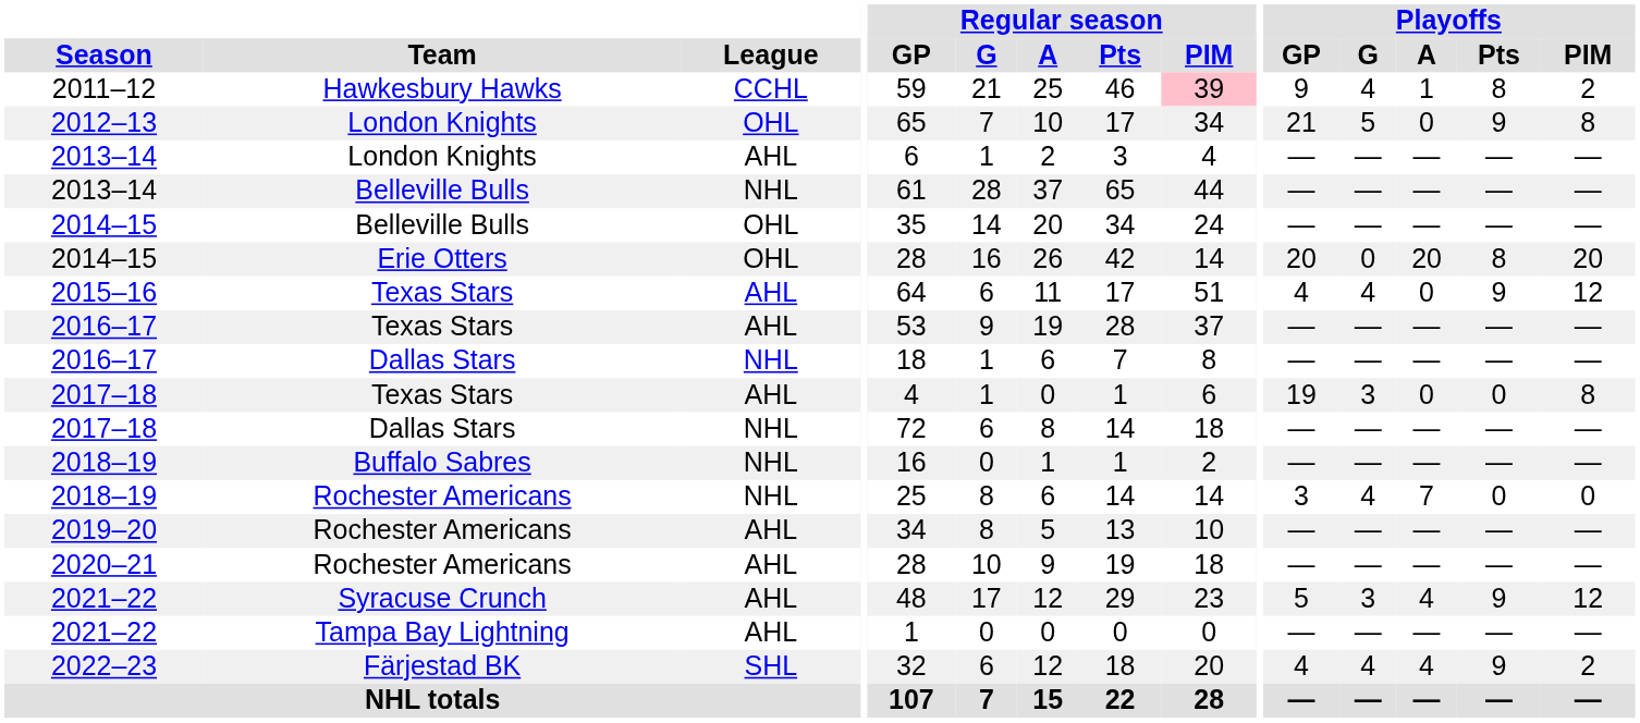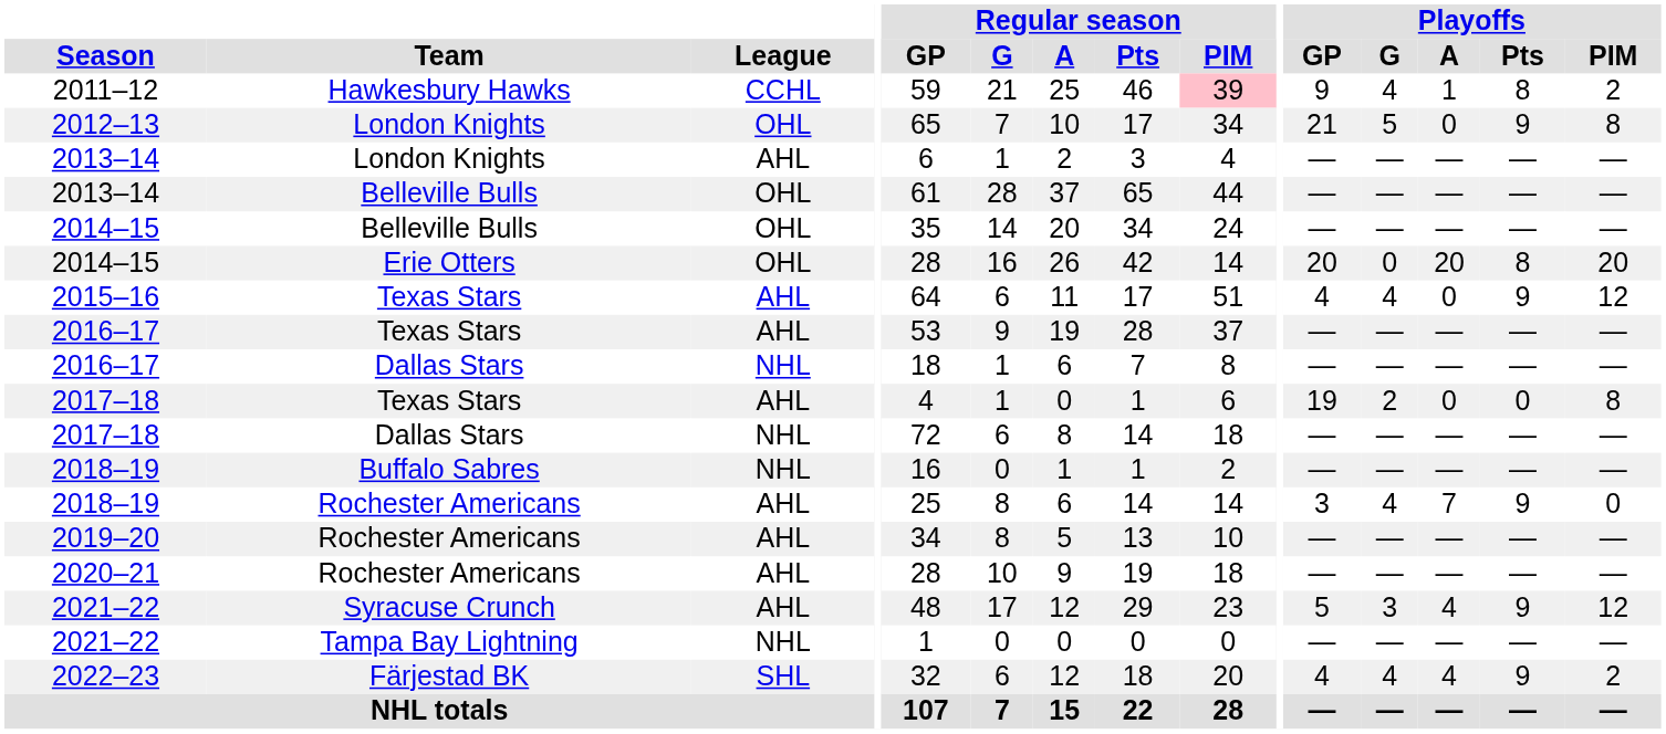2013–14 / Belleville Bulls | League: NHL -> OHL
2017–18 / Texas Stars | Playoffs / G: 3 -> 2
2018–19 / Rochester Americans | League: NHL -> AHL
2018–19 / Rochester Americans | Playoffs / Pts: 0 -> 9
2021–22 / Tampa Bay Lightning | League: AHL -> NHL
